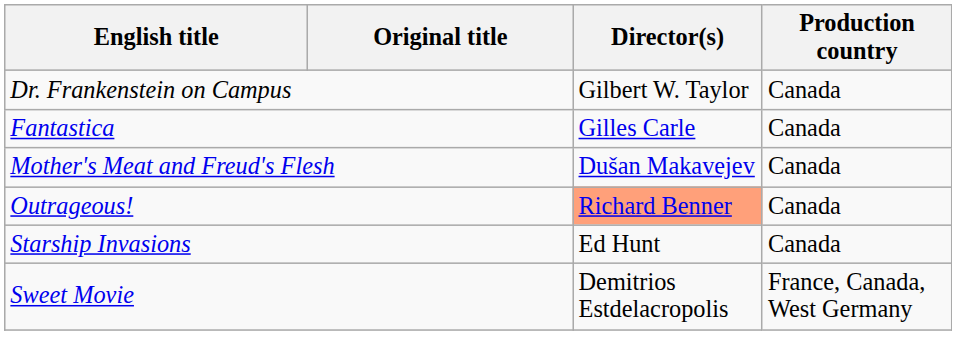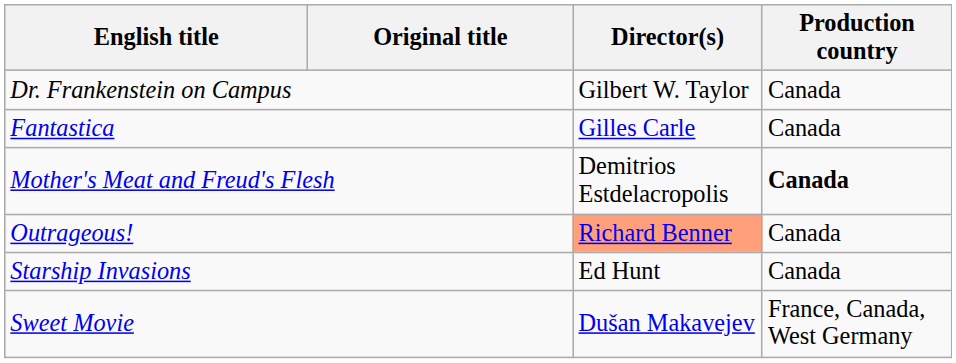Mother's Meat and Freud's Flesh | Director(s): Dušan Makavejev -> Demitrios Estdelacropolis
Mother's Meat and Freud's Flesh | Production country: normal -> bold
Sweet Movie | Director(s): Demitrios Estdelacropolis -> Dušan Makavejev
